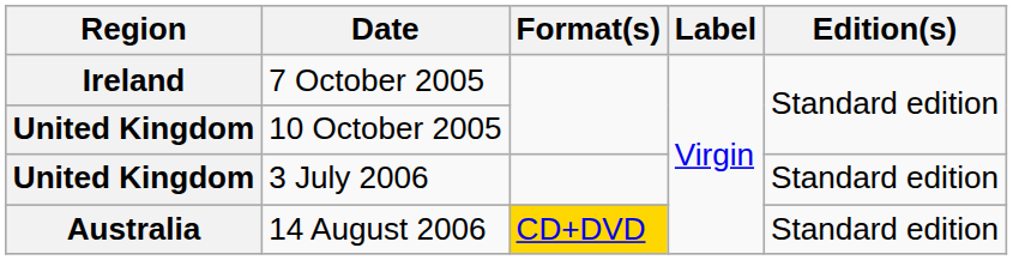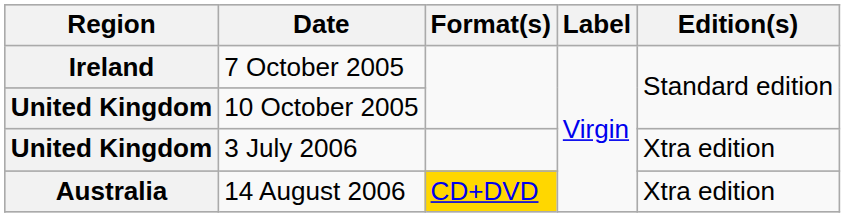3 July 2006 | Edition(s): Standard edition -> Xtra edition
14 August 2006 | Edition(s): Standard edition -> Xtra edition
